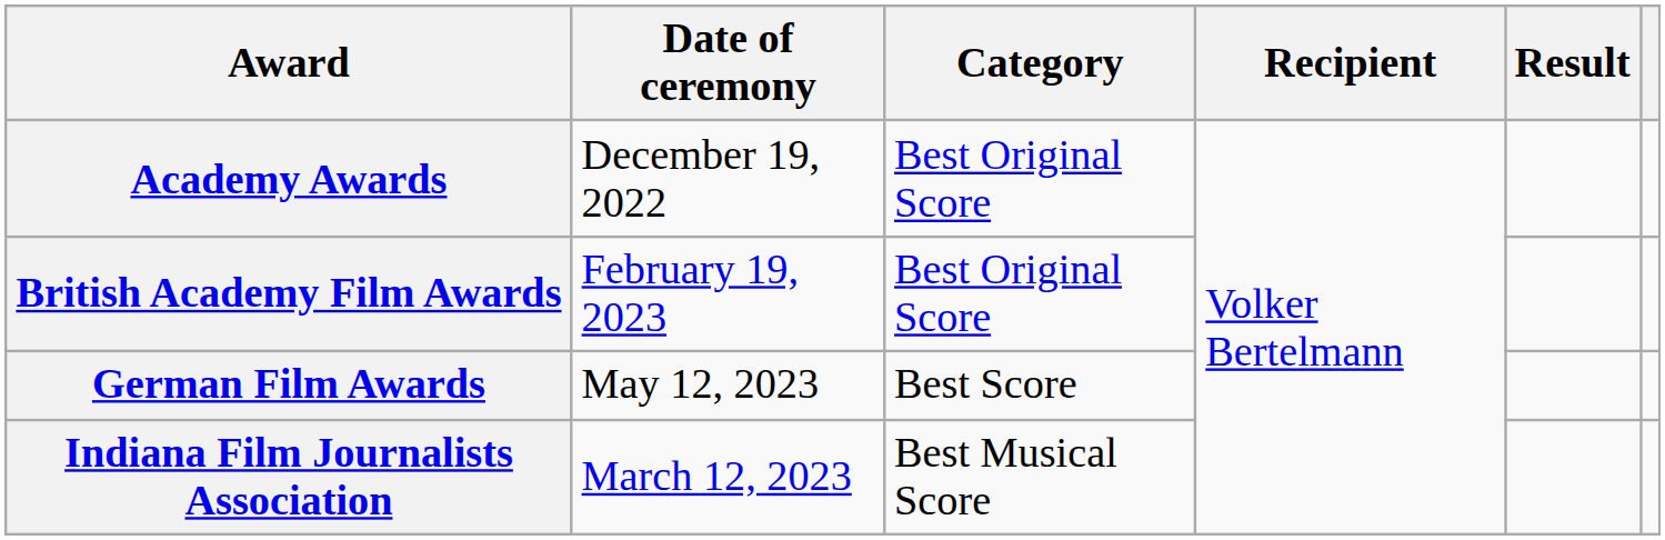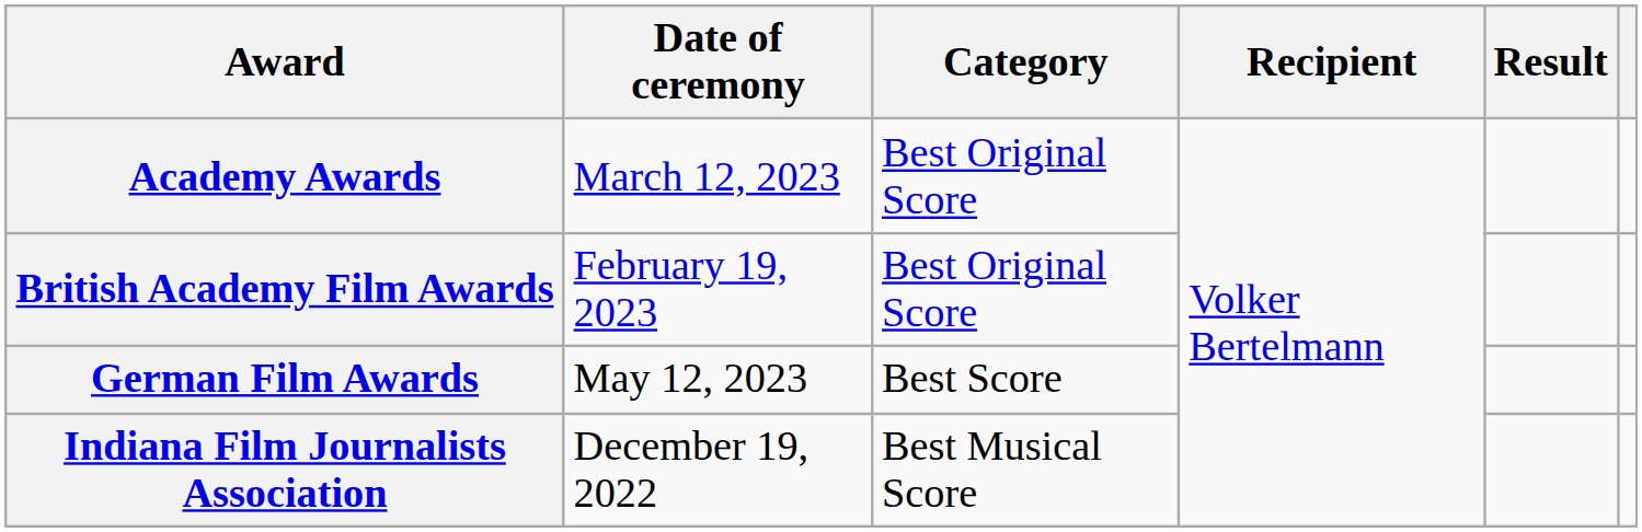Academy Awards | Date of ceremony: December 19, 2022 -> March 12, 2023
Indiana Film Journalists Association | Date of ceremony: March 12, 2023 -> December 19, 2022
